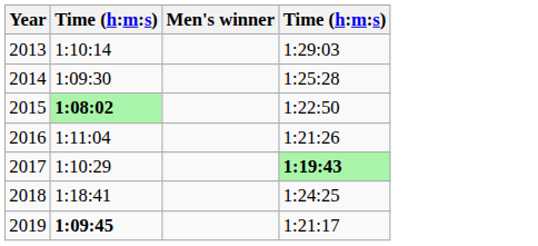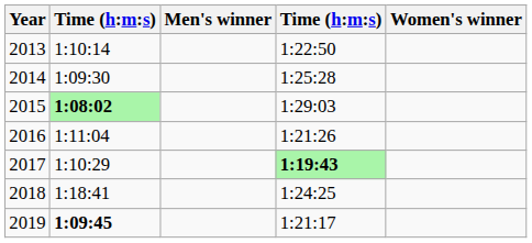+ column: Women's winner
2013 | column 4: 1:29:03 -> 1:22:50
2015 | column 4: 1:22:50 -> 1:29:03
